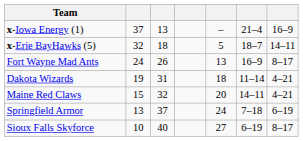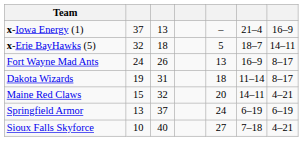Dakota Wizards | column 7: 4–21 -> 8–17
Springfield Armor | column 6: 7–18 -> 6–19
Sioux Falls Skyforce | column 6: 6–19 -> 7–18
Sioux Falls Skyforce | column 7: 8–17 -> 4–21
